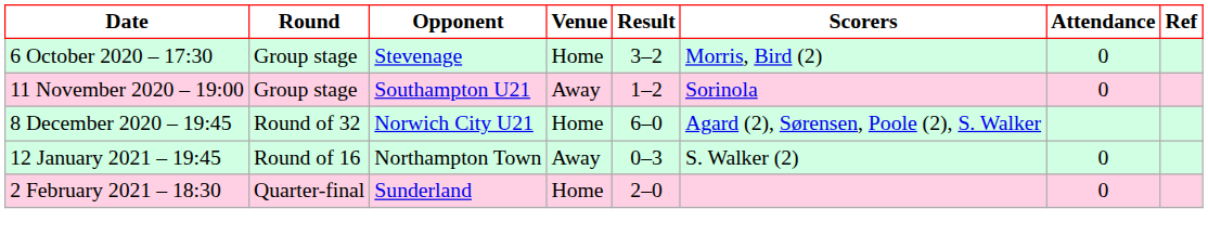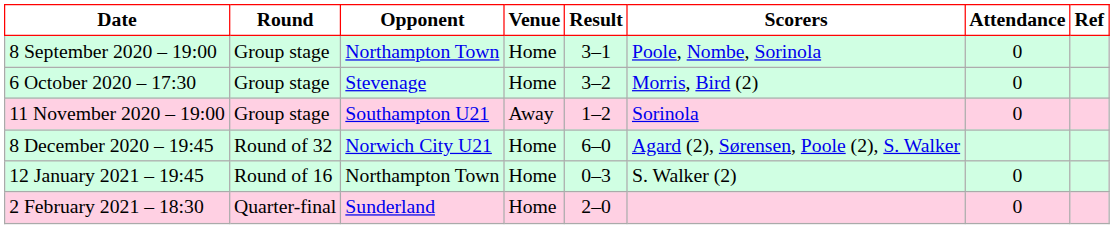+ row: 8 September 2020 – 19:00 | Group stage | Northampton Town | Home | 3–1 | Poole, Nombe, Sorinola | 0
12 January 2021 – 19:45 | Venue: Away -> Home
